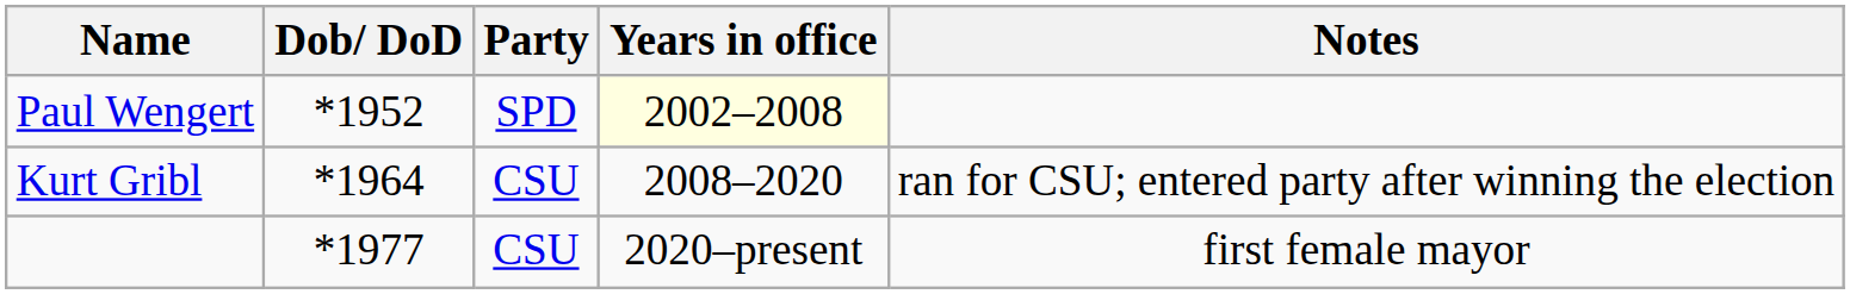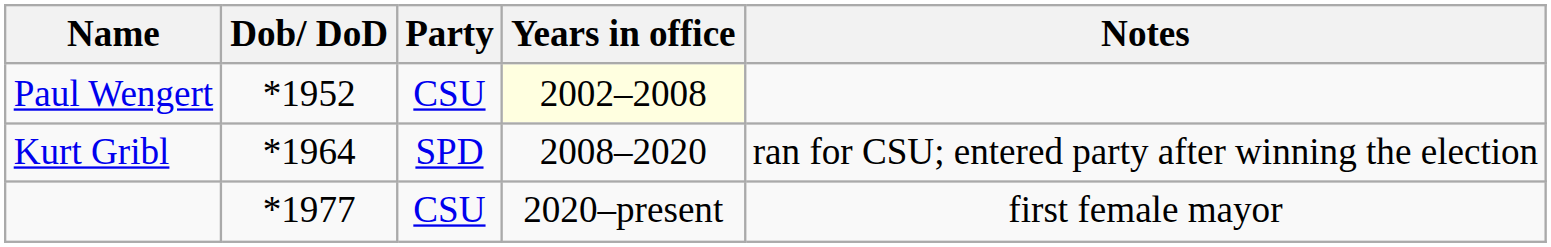Paul Wengert | Party: SPD -> CSU
Kurt Gribl | Party: CSU -> SPD
